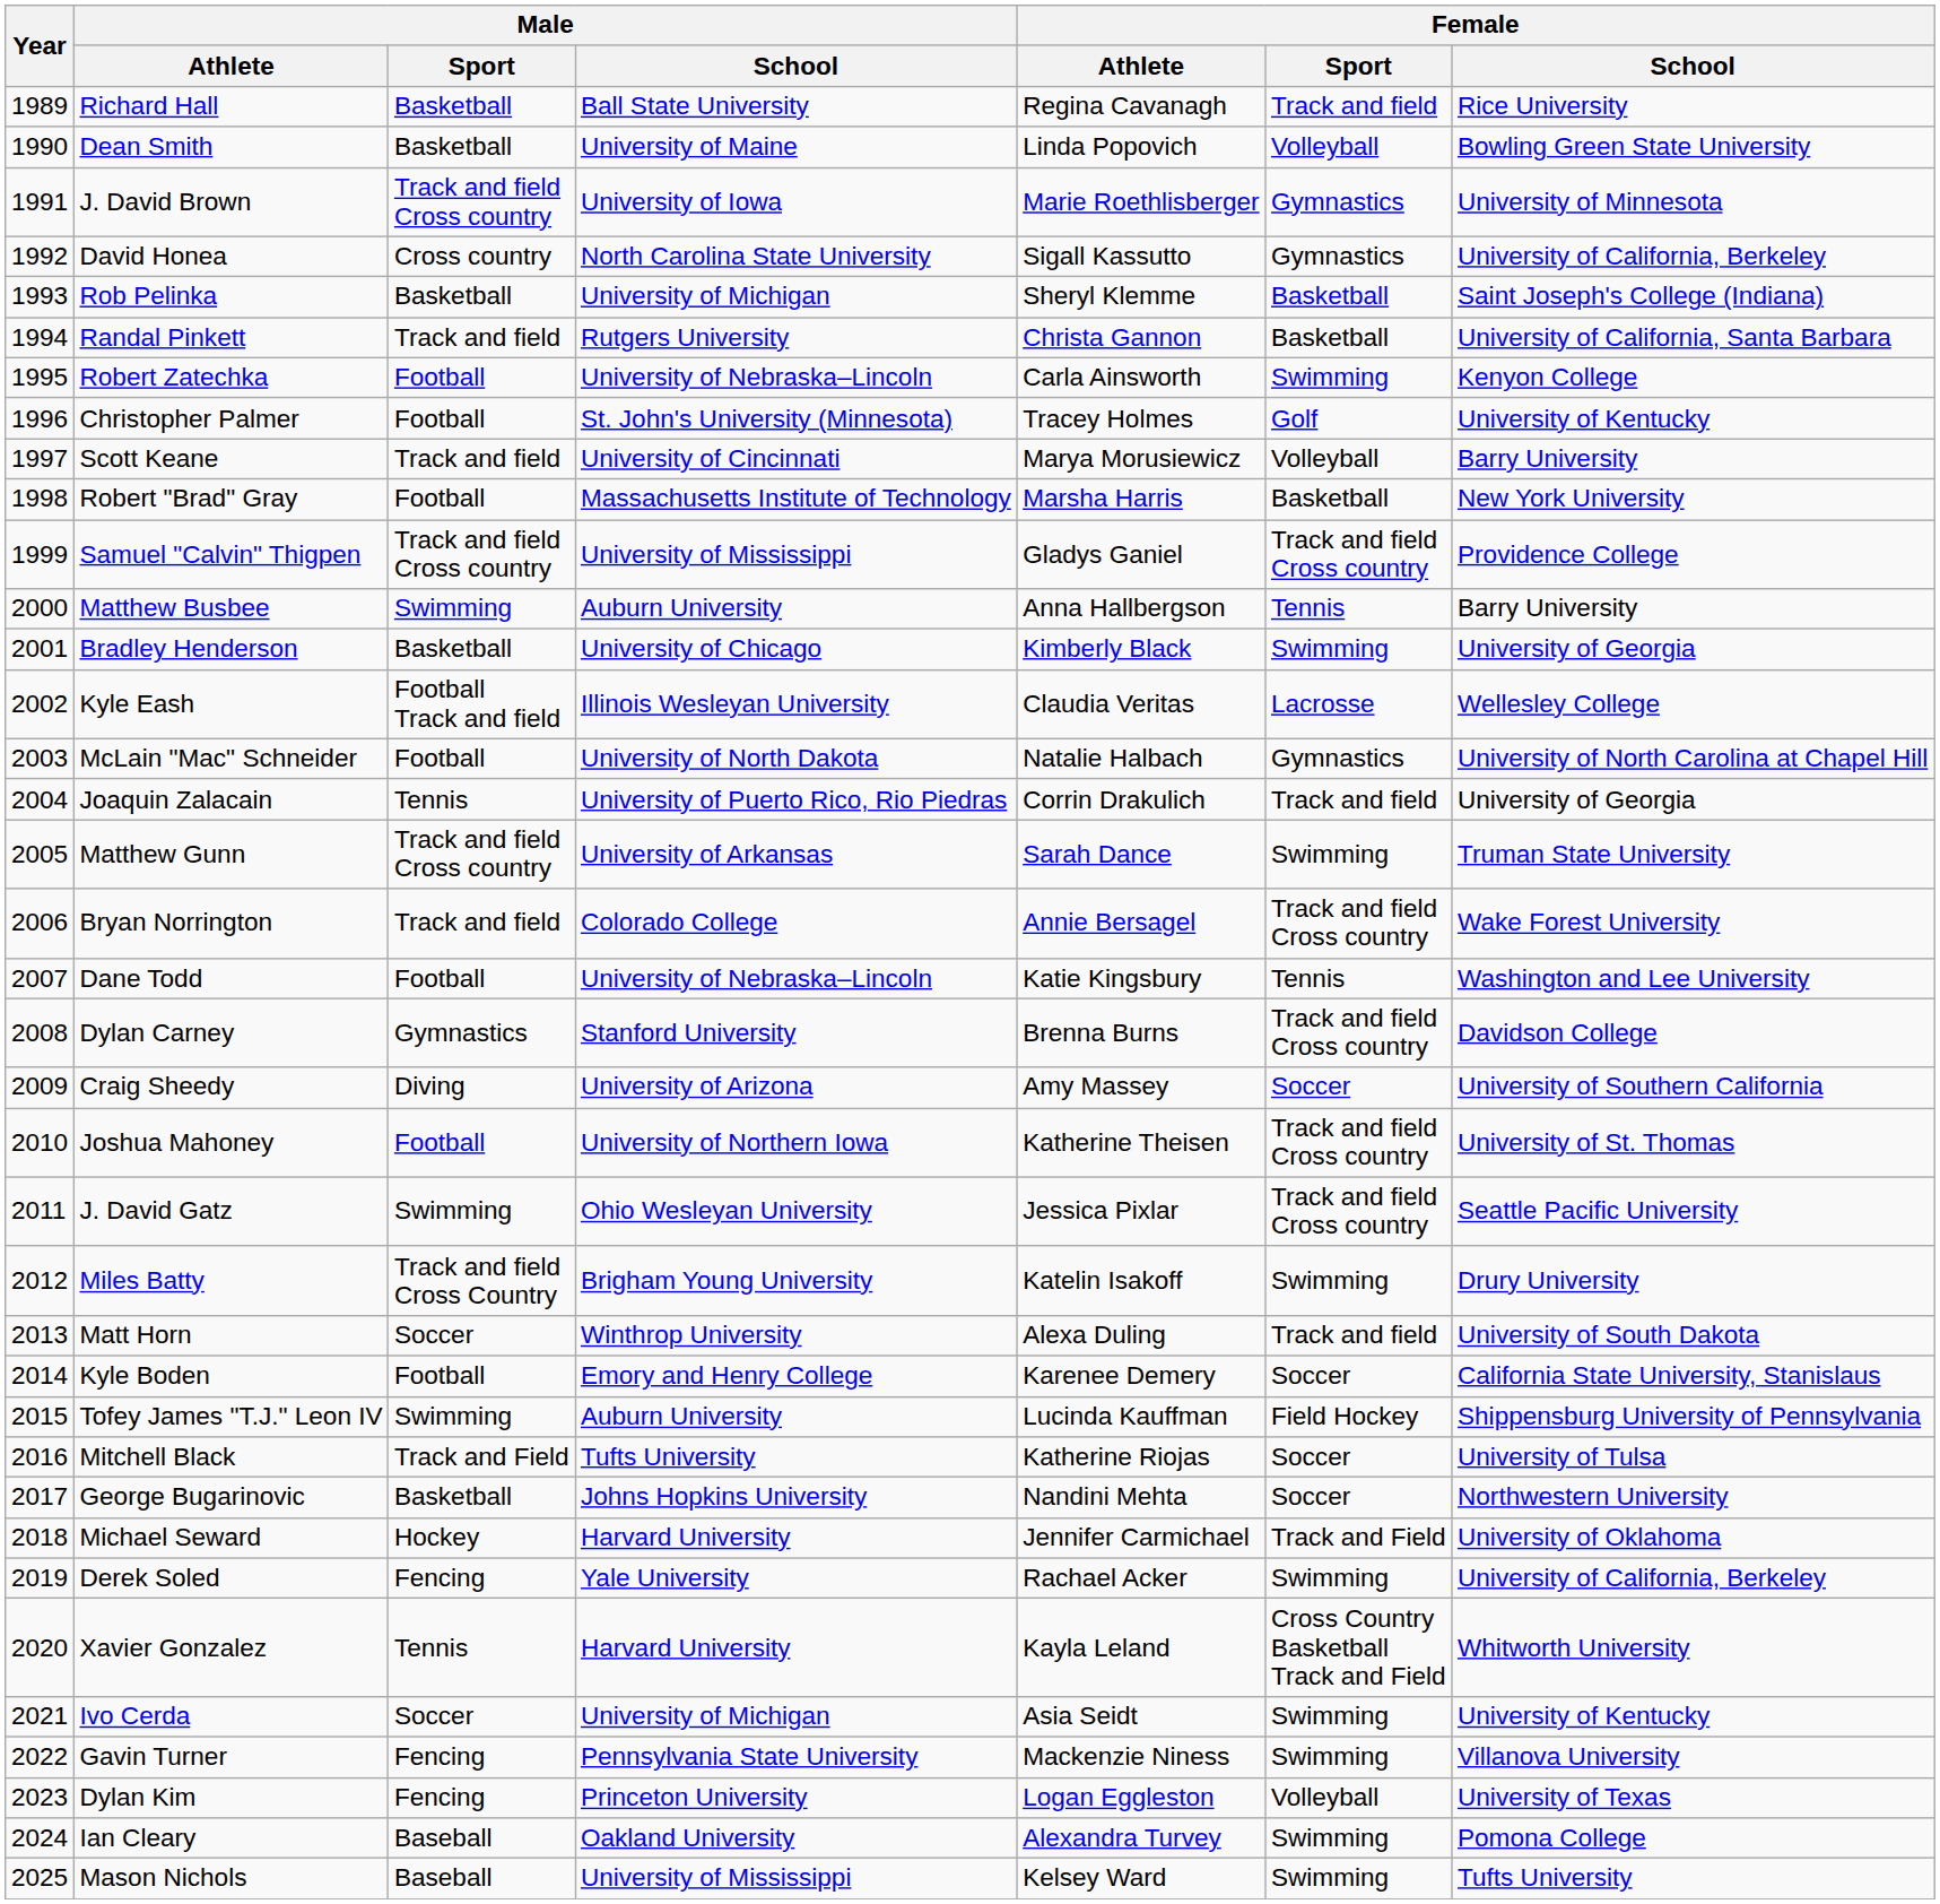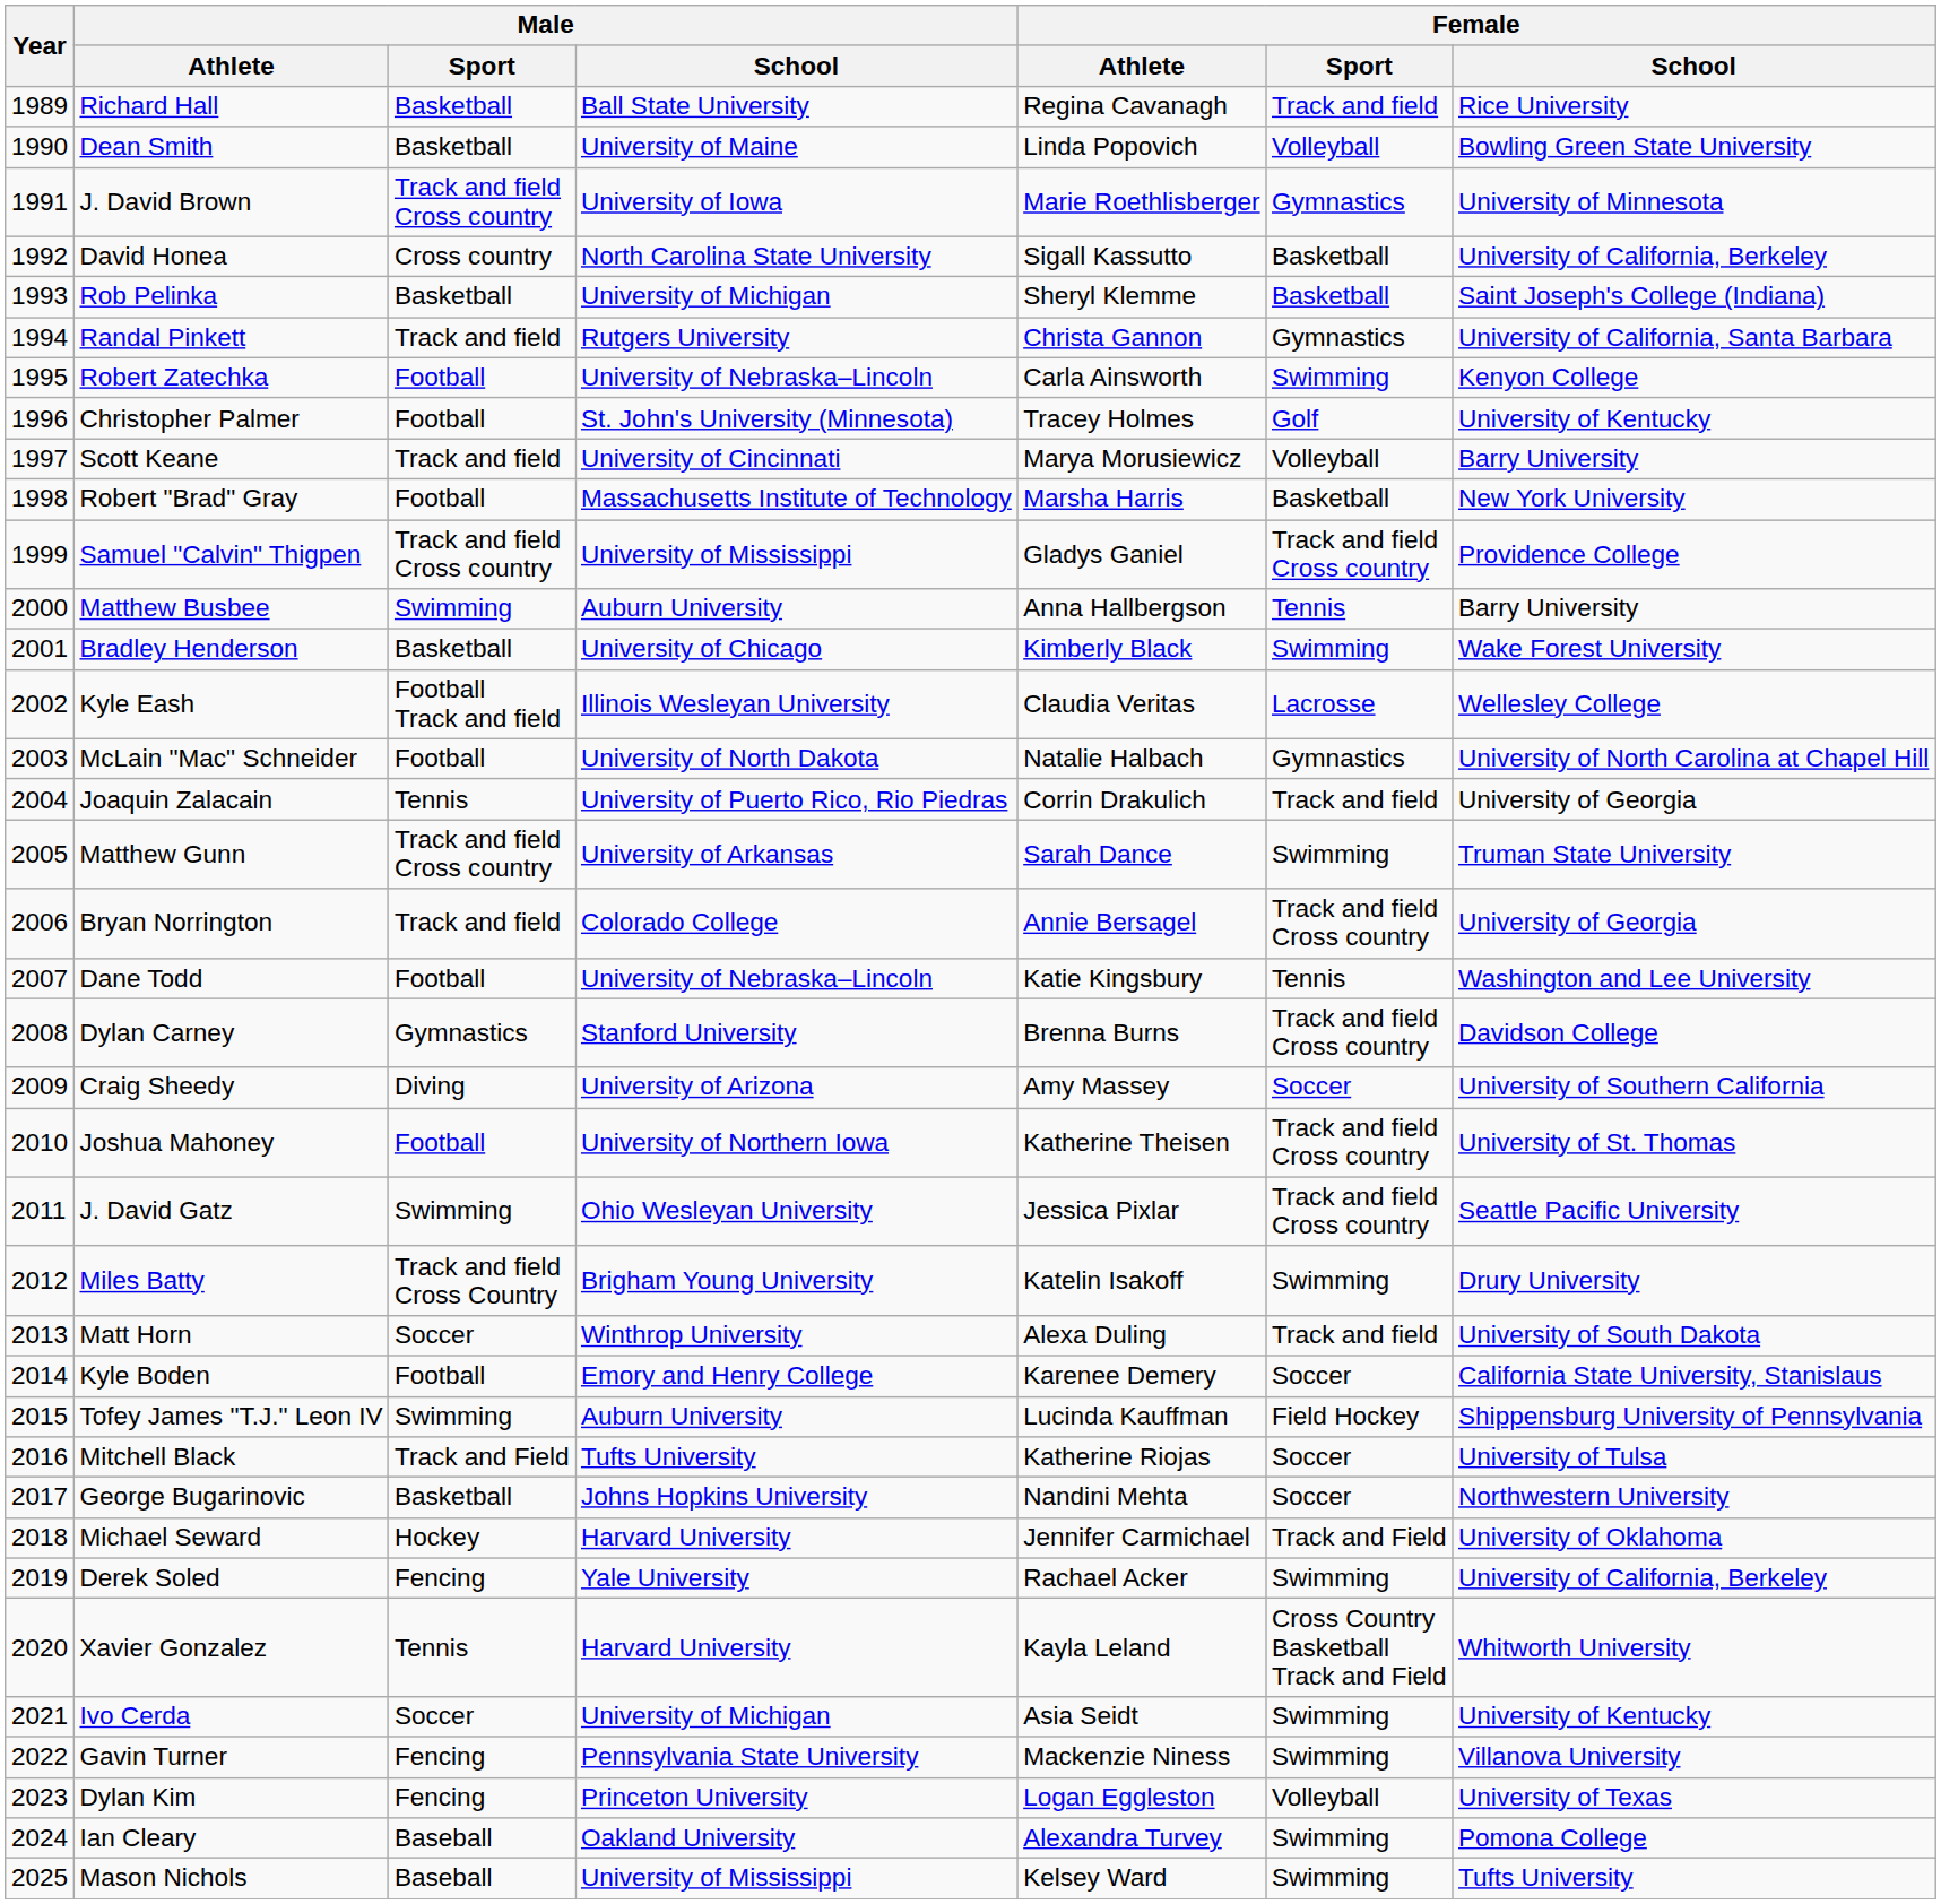David Honea | Female / Sport: Gymnastics -> Basketball
Randal Pinkett | Female / Sport: Basketball -> Gymnastics
Bradley Henderson | Female / School: University of Georgia -> Wake Forest University
Bryan Norrington | Female / School: Wake Forest University -> University of Georgia
